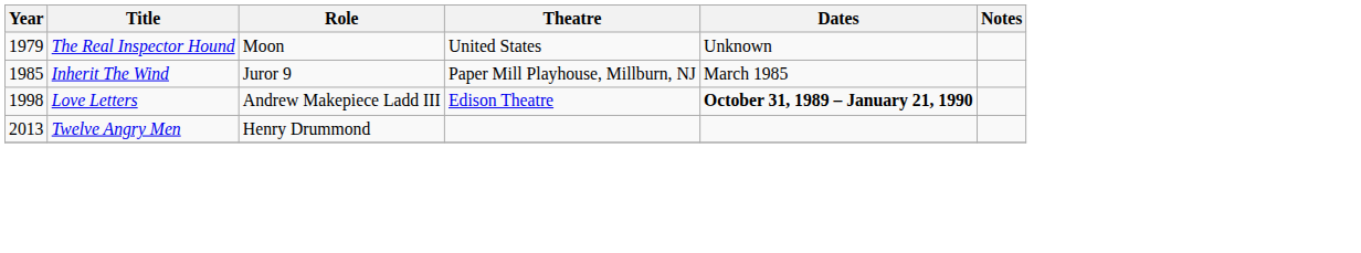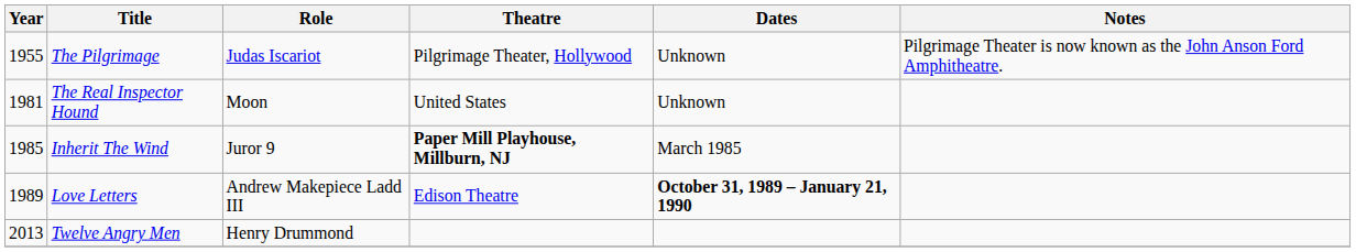+ row: 1955 | The Pilgrimage | Judas Iscariot | Pilgrimage Theater, Hollywood | Unknown | Pilgrimage Theater is now known as the John Anson Ford Amphitheatre.
The Real Inspector Hound | Year: 1979 -> 1981
Inherit The Wind | Theatre: normal -> bold
Love Letters | Year: 1998 -> 1989
